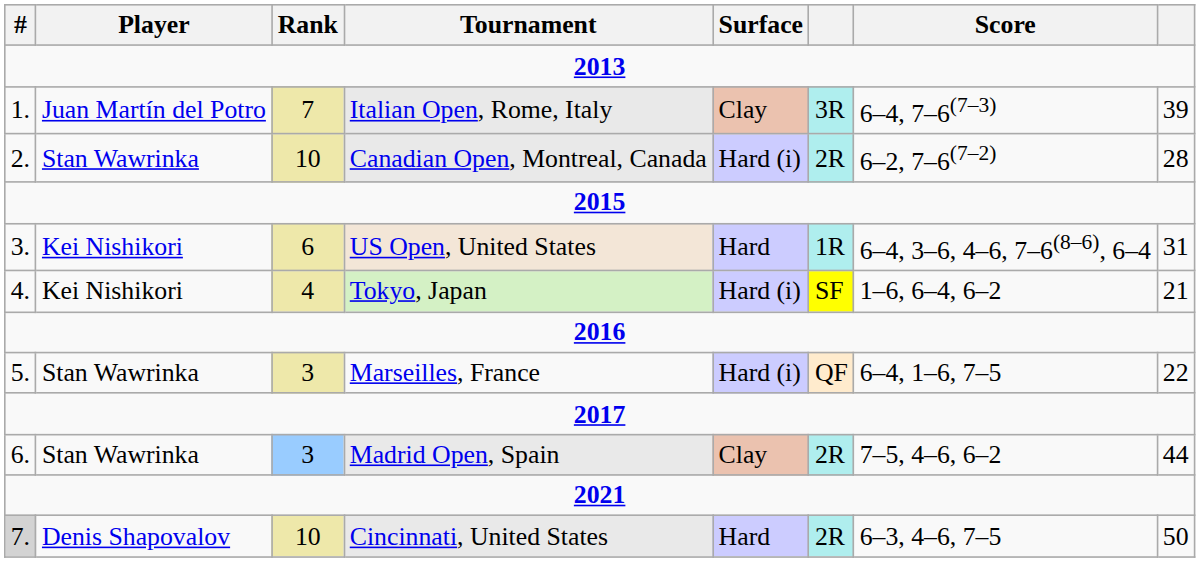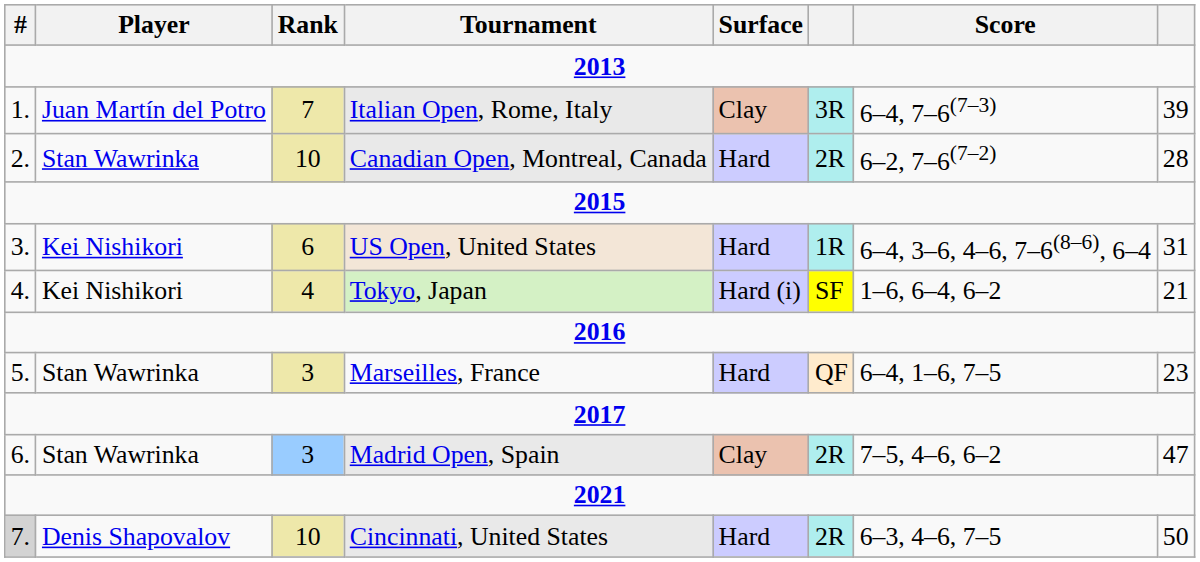Canadian Open, Montreal, Canada | Surface: Hard (i) -> Hard
Marseilles, France | Surface: Hard (i) -> Hard
Marseilles, France | column 8: 22 -> 23
Madrid Open, Spain | column 8: 44 -> 47
